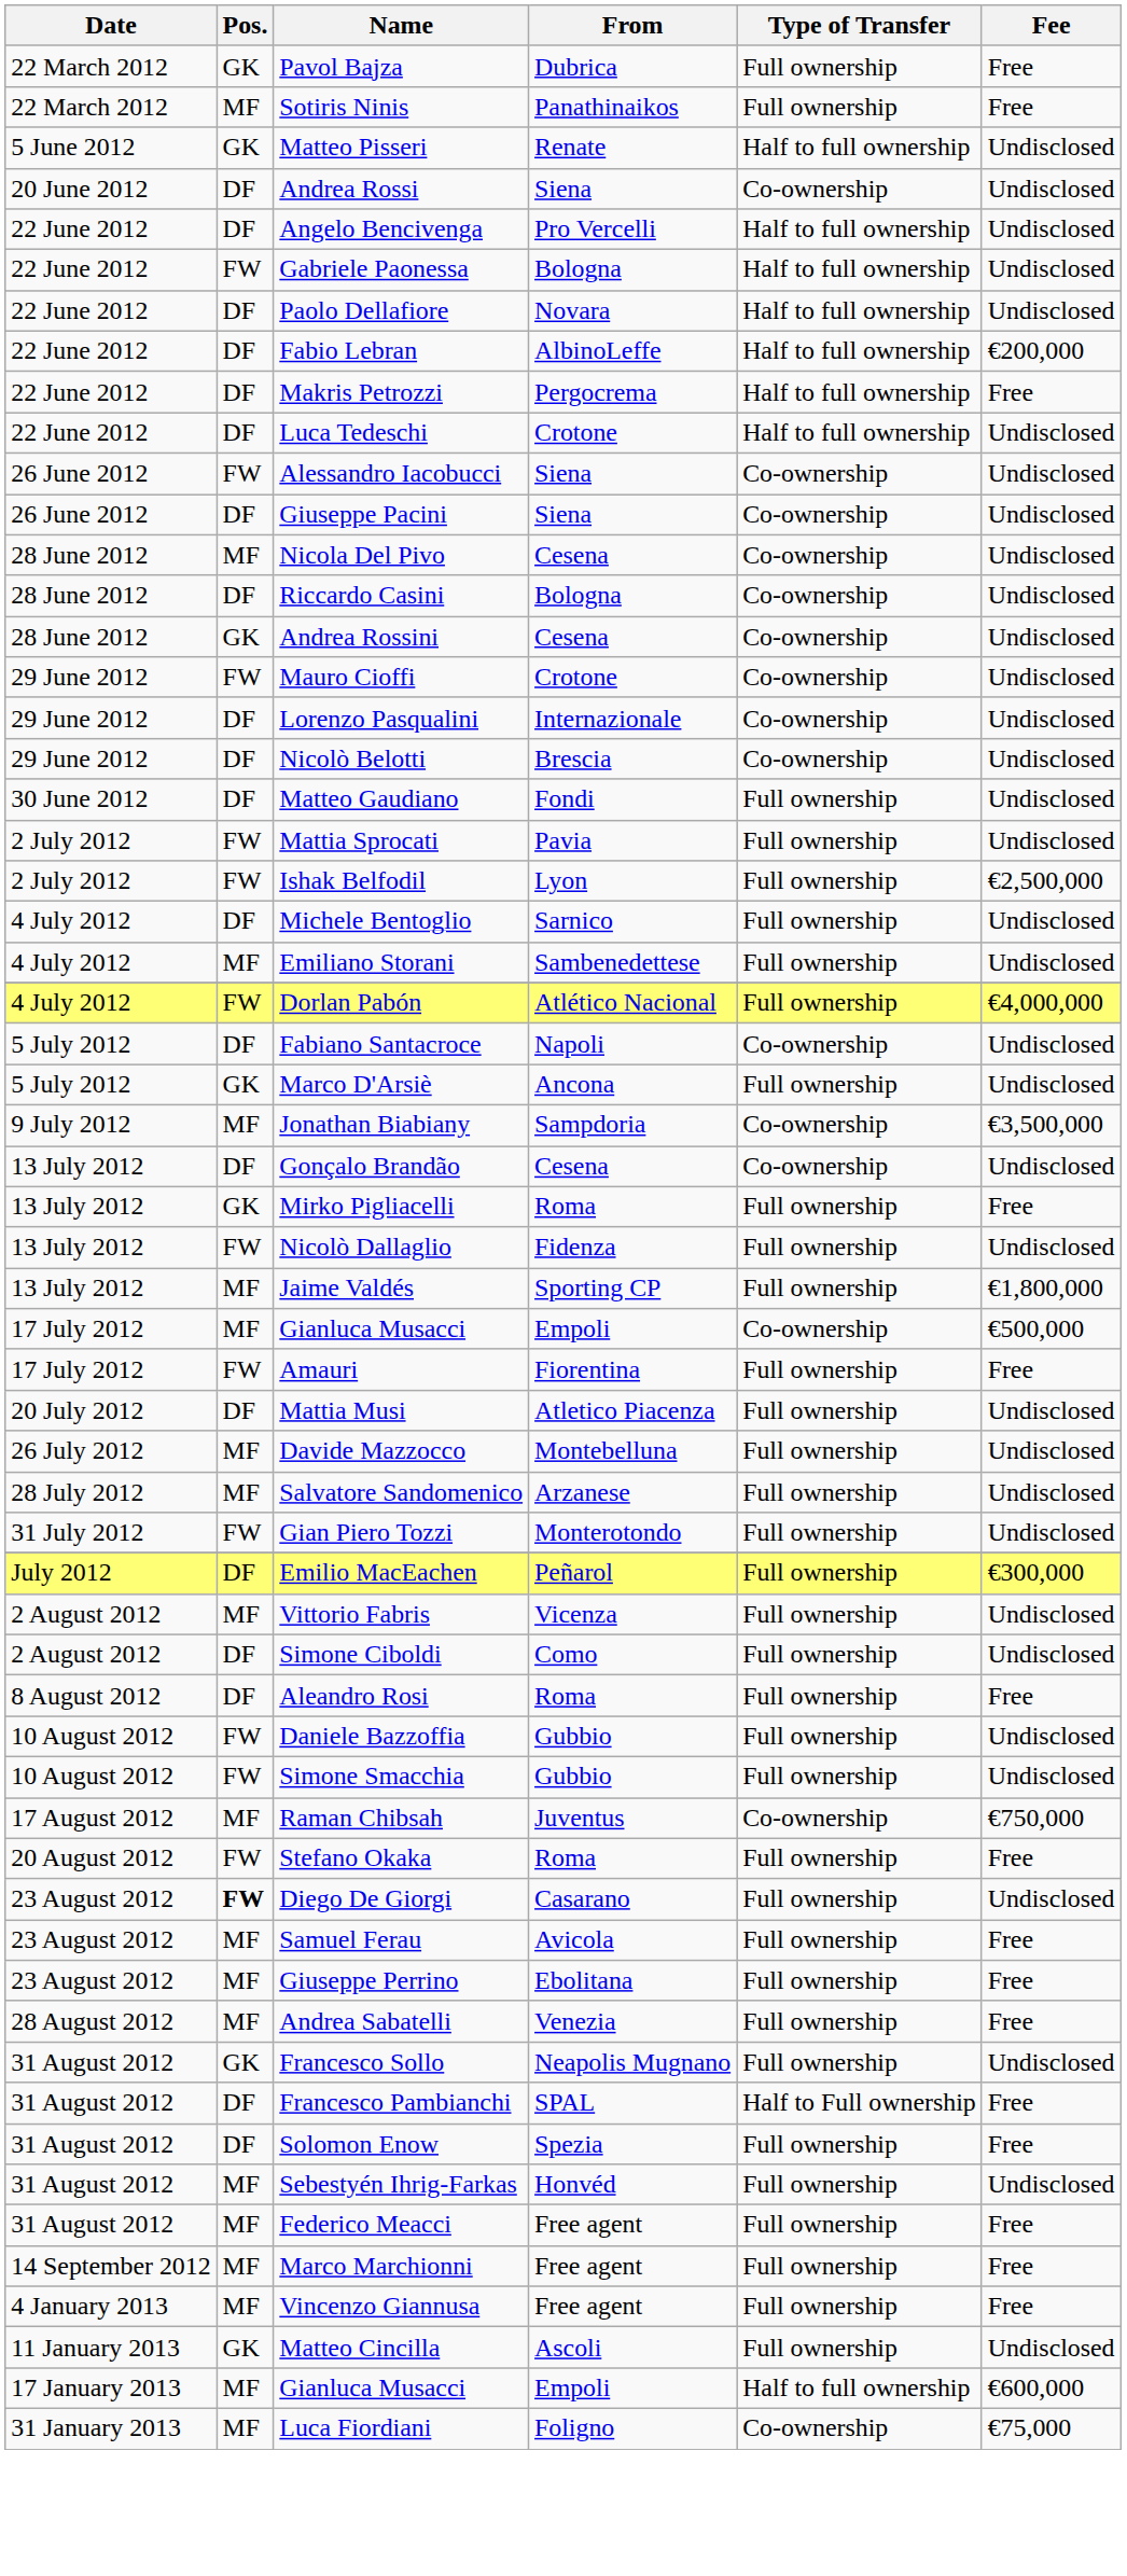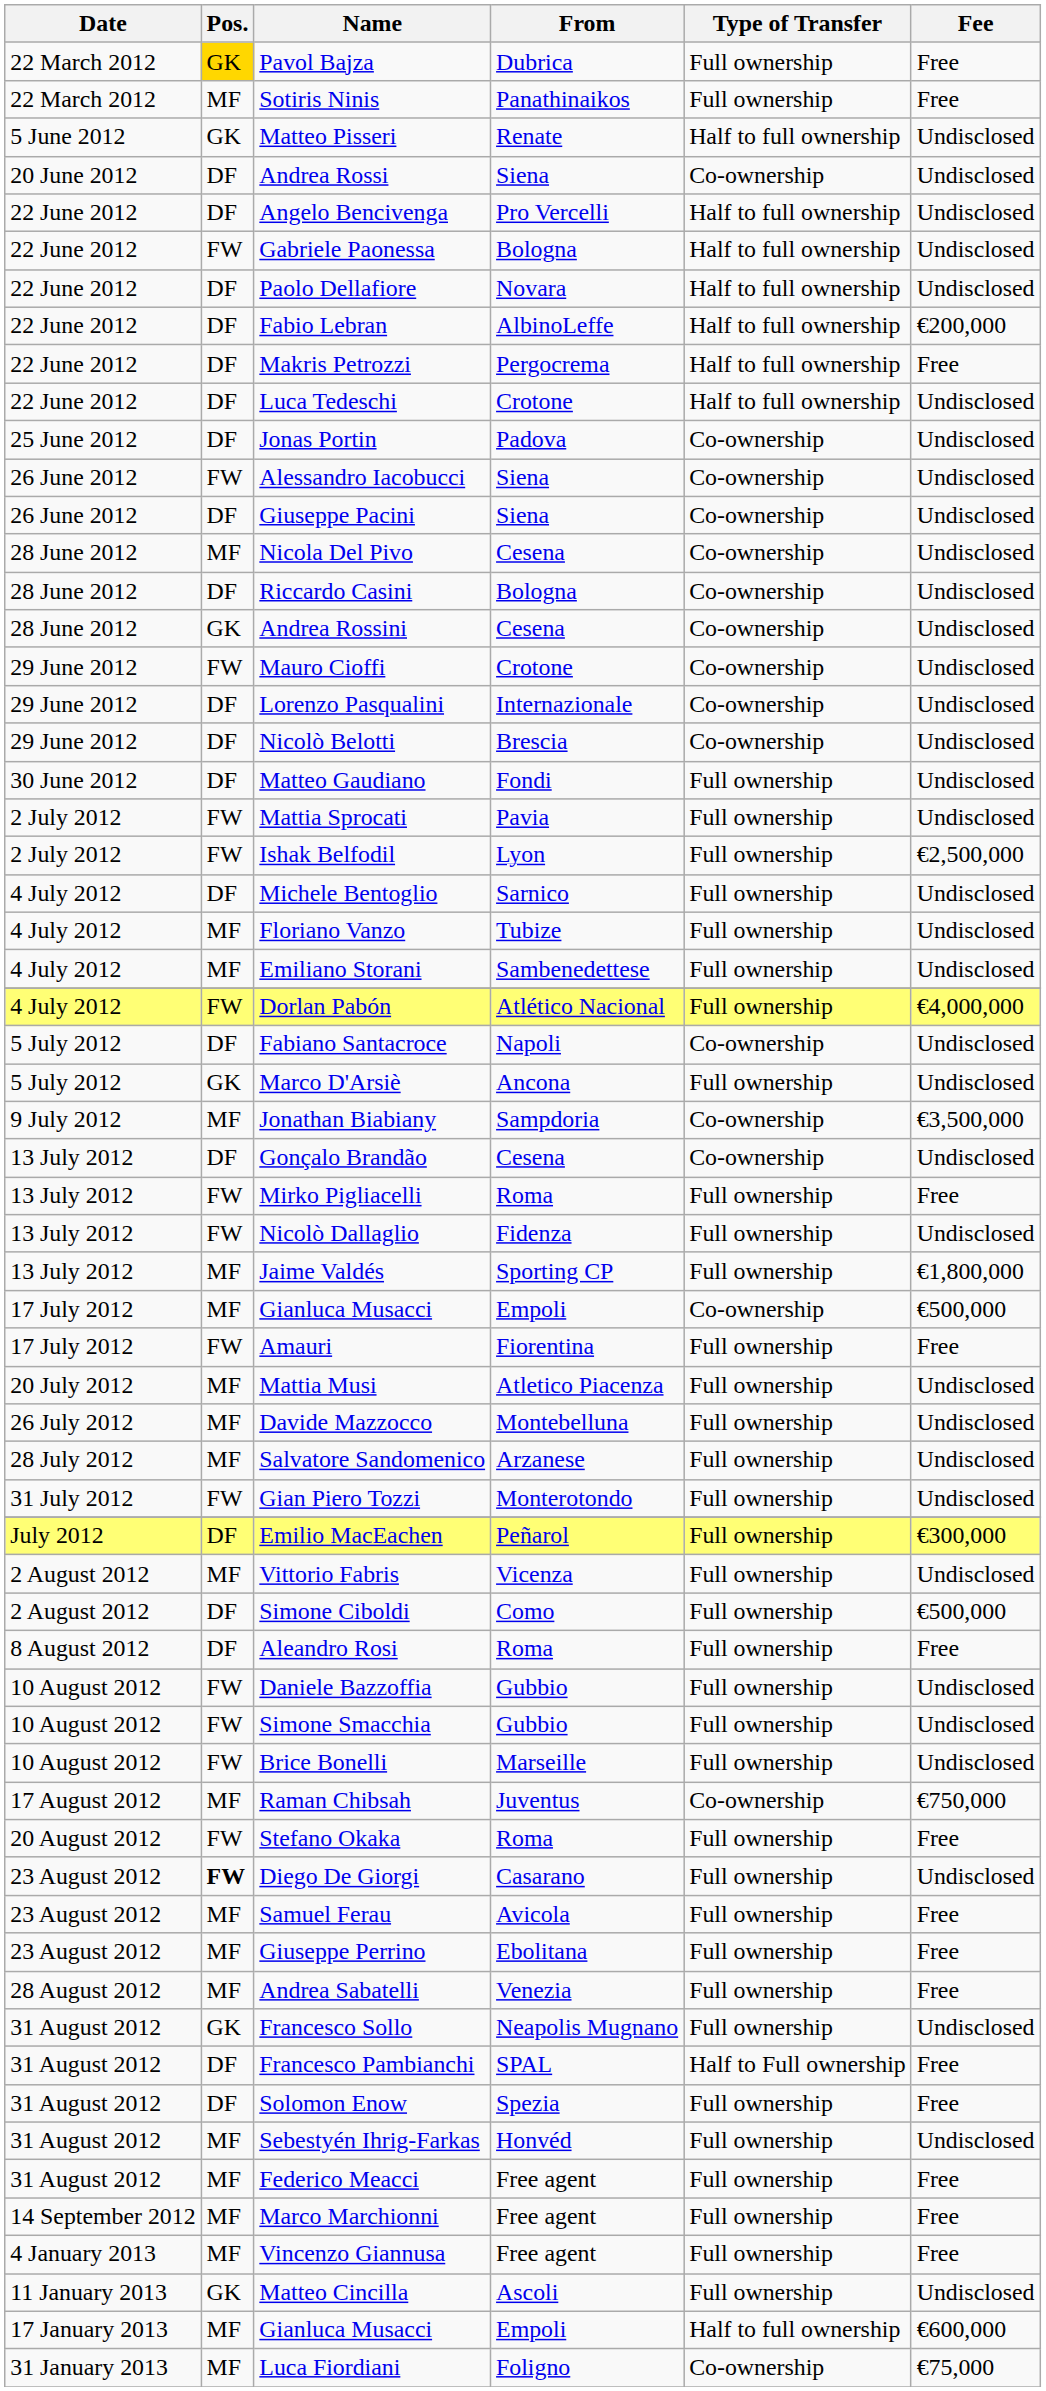Pavol Bajza | Pos.: no background -> gold background
+ row: 25 June 2012 | DF | Jonas Portin | Padova | Co-ownership | Undisclosed
+ row: 4 July 2012 | MF | Floriano Vanzo | Tubize | Full ownership | Undisclosed
Mirko Pigliacelli | Pos.: GK -> FW
Mattia Musi | Pos.: DF -> MF
Simone Ciboldi | Fee: Undisclosed -> €500,000
+ row: 10 August 2012 | FW | Brice Bonelli | Marseille | Full ownership | Undisclosed
